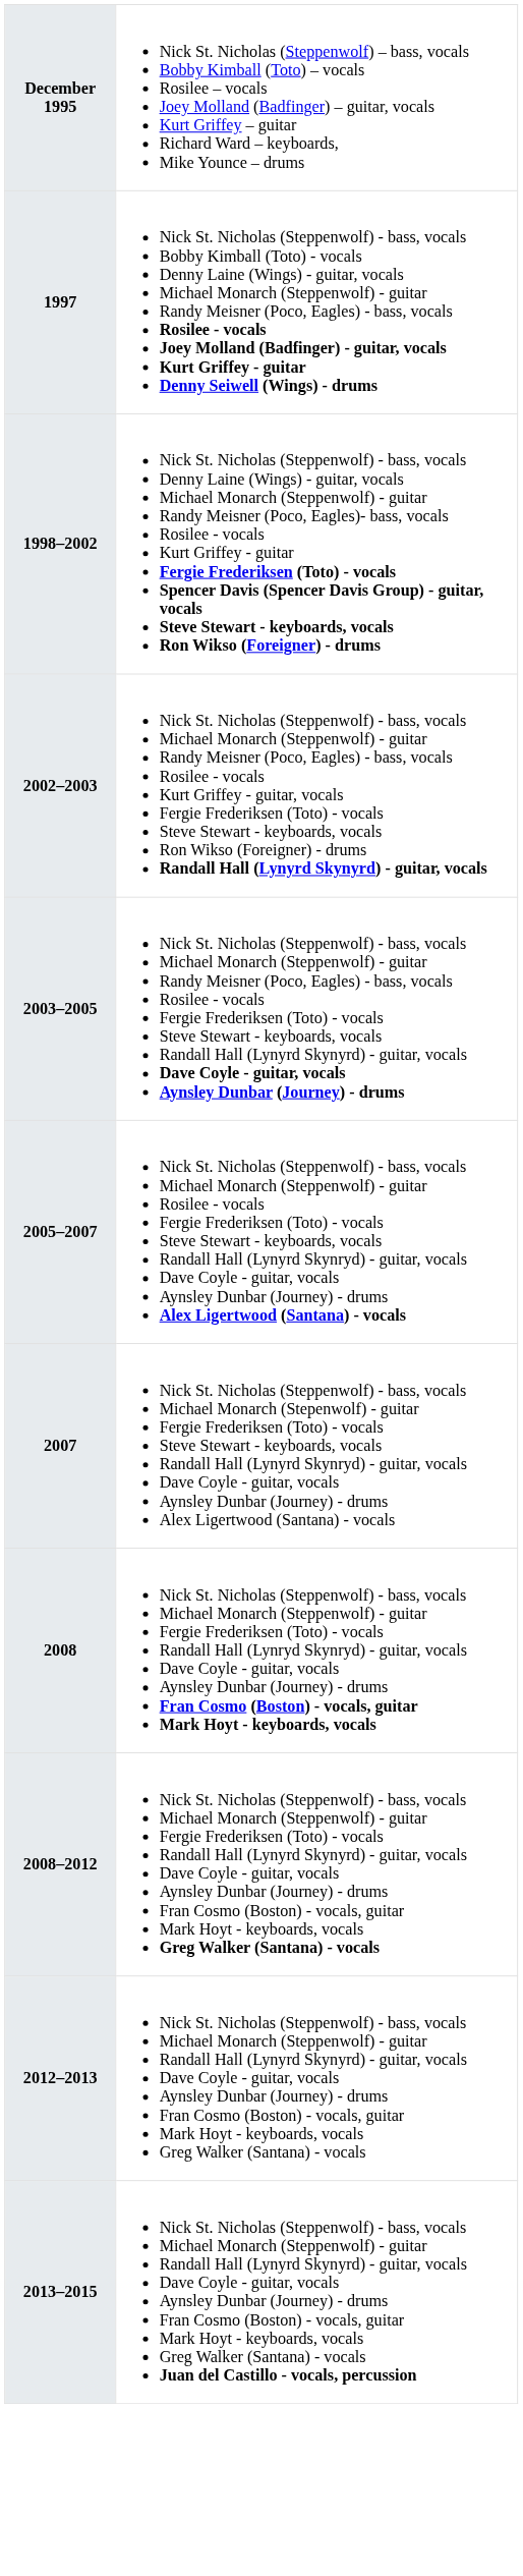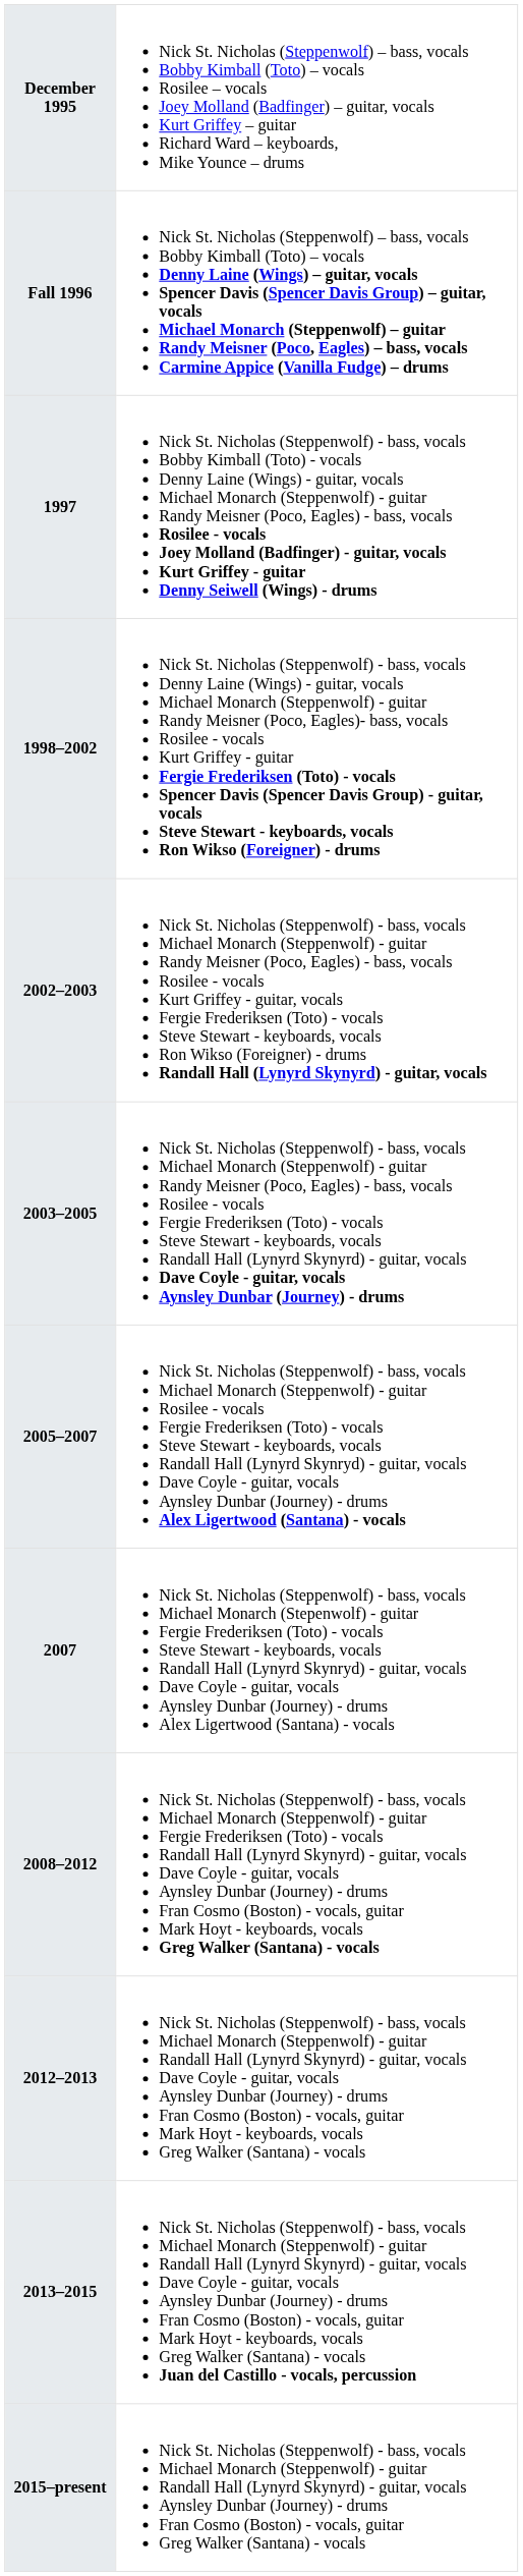+ row: Fall 1996 | Nick St. Nicholas (Steppenwolf) – bass, vocals Bobby Kimball (Toto) – vocals Denny Laine (Wings) – guitar, vocals Spencer Davis (Spencer Davis Group) – guitar, vocals Michael Monarch (Steppenwolf) – guitar Randy Meisner (Poco, Eagles) – bass, vocals Carmine Appice (Vanilla Fudge) – drums
- row: 2008 | Nick St. Nicholas (Steppenwolf) - bass, vocals Michael Monarch (Steppenwolf) - guitar Fergie Frederiksen (Toto) - vocals Randall Hall (Lynryd Skynryd) - guitar, vocals Dave Coyle - guitar, vocals Aynsley Dunbar (Journey) - drums Fran Cosmo (Boston) - vocals, guitar Mark Hoyt - keyboards, vocals
+ row: 2015–present | Nick St. Nicholas (Steppenwolf) - bass, vocals Michael Monarch (Steppenwolf) - guitar Randall Hall (Lynyrd Skynyrd) - guitar, vocals Aynsley Dunbar (Journey) - drums Fran Cosmo (Boston) - vocals, guitar Greg Walker (Santana) - vocals
